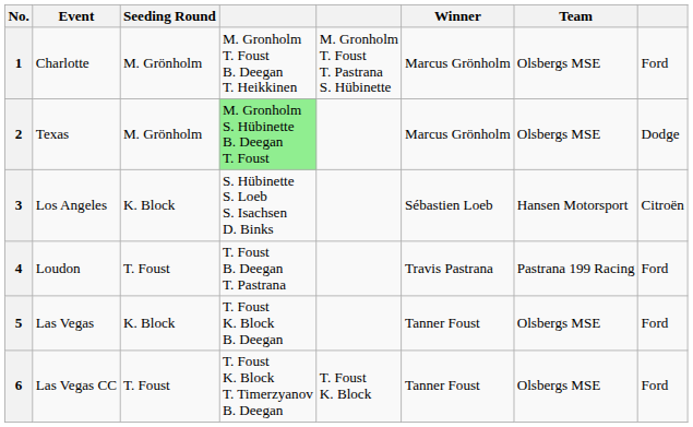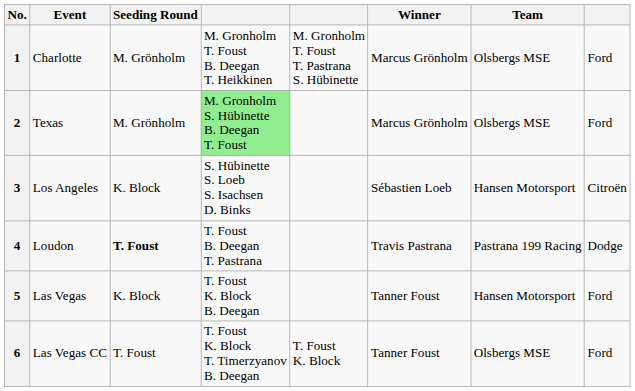2 | column 8: Dodge -> Ford
4 | Seeding Round: normal -> bold
4 | column 8: Ford -> Dodge
5 | Team: Olsbergs MSE -> Hansen Motorsport
